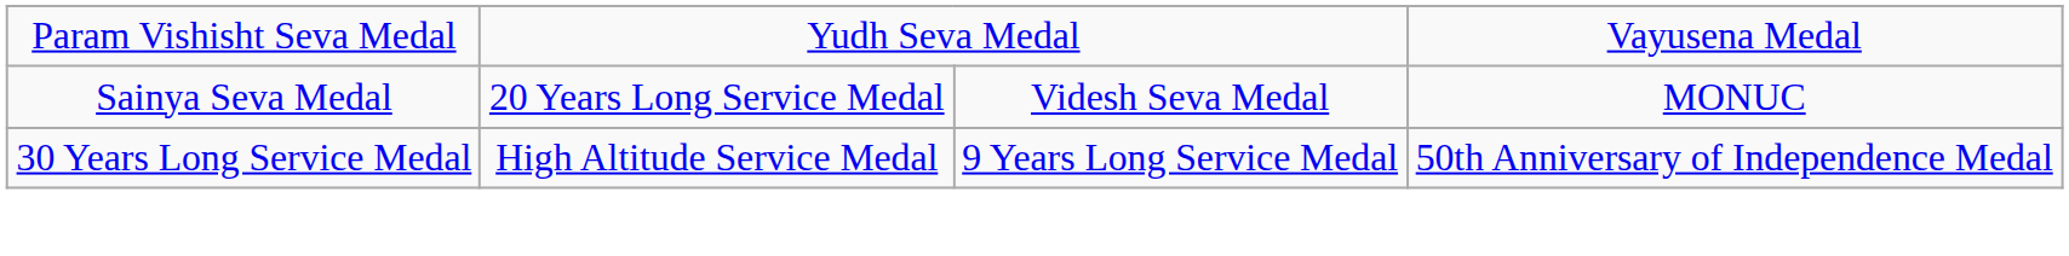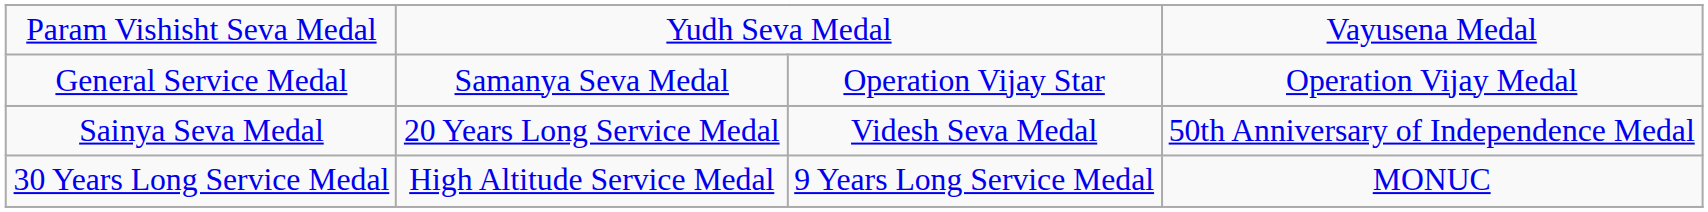+ row: General Service Medal | Samanya Seva Medal | Operation Vijay Star | Operation Vijay Medal
Sainya Seva Medal | column 4: MONUC -> 50th Anniversary of Independence Medal
30 Years Long Service Medal | column 4: 50th Anniversary of Independence Medal -> MONUC
